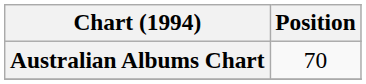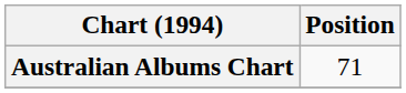Australian Albums Chart | Position: 70 -> 71
